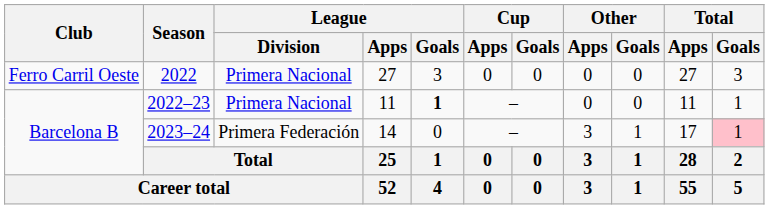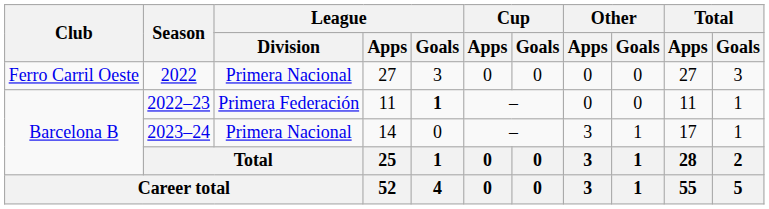2022–23 | League / Division: Primera Nacional -> Primera Federación
2023–24 | League / Division: Primera Federación -> Primera Nacional
2023–24 | Total / Goals: pink background -> no background
